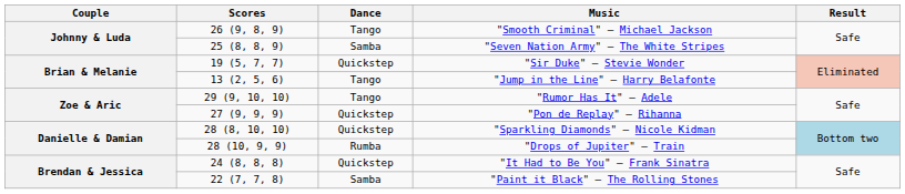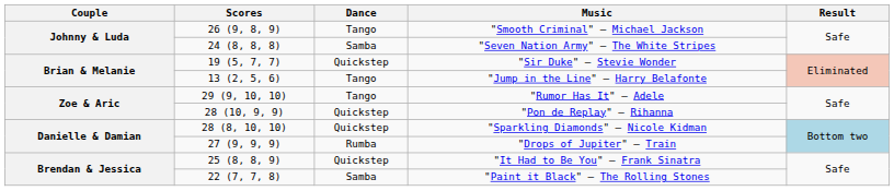"Seven Nation Army" — The White Stripes | Scores: 25 (8, 8, 9) -> 24 (8, 8, 8)
"Pon de Replay" — Rihanna | Scores: 27 (9, 9, 9) -> 28 (10, 9, 9)
"Drops of Jupiter" — Train | Scores: 28 (10, 9, 9) -> 27 (9, 9, 9)
"It Had to Be You" — Frank Sinatra | Scores: 24 (8, 8, 8) -> 25 (8, 8, 9)
